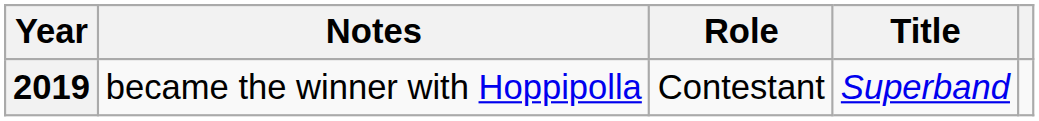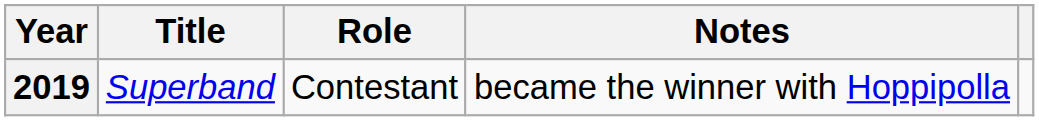columns swapped: Title <-> Notes
